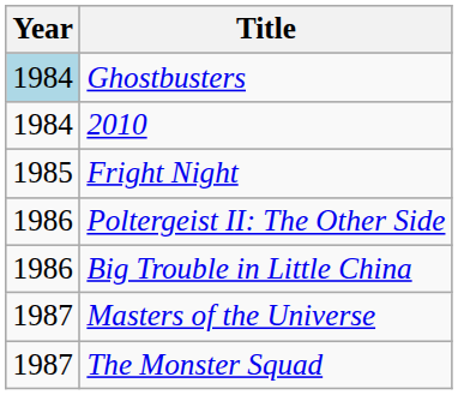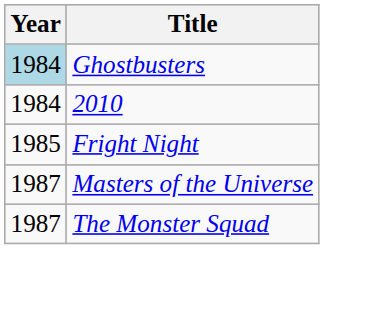- row: 1986 | Poltergeist II: The Other Side
- row: 1986 | Big Trouble in Little China
